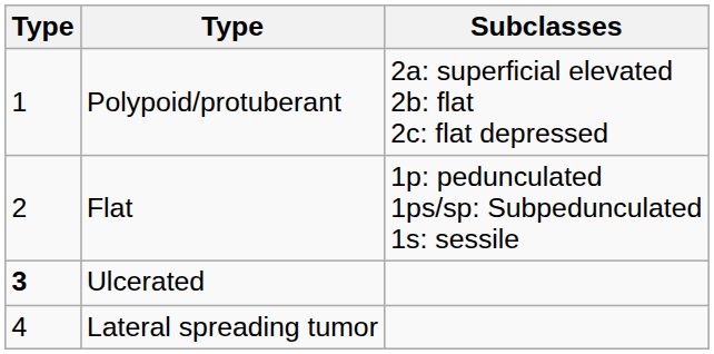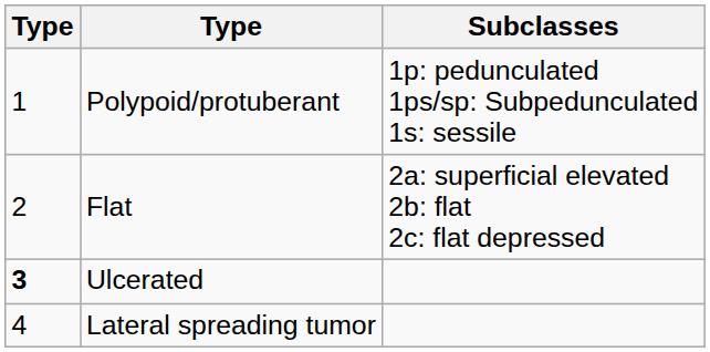Polypoid/protuberant | Subclasses: 2a: superficial elevated 2b: flat 2c: flat depressed -> 1p: pedunculated 1ps/sp: Subpedunculated 1s: sessile
Flat | Subclasses: 1p: pedunculated 1ps/sp: Subpedunculated 1s: sessile -> 2a: superficial elevated 2b: flat 2c: flat depressed
